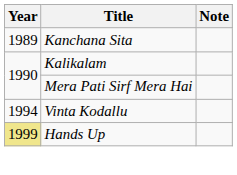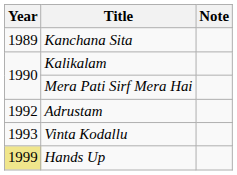+ row: 1992 | Adrustam
Vinta Kodallu | Year: 1994 -> 1993
